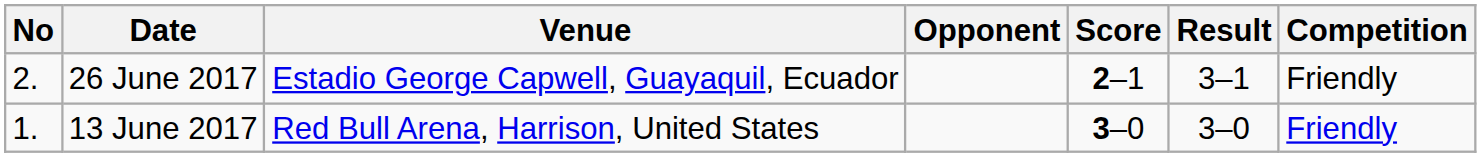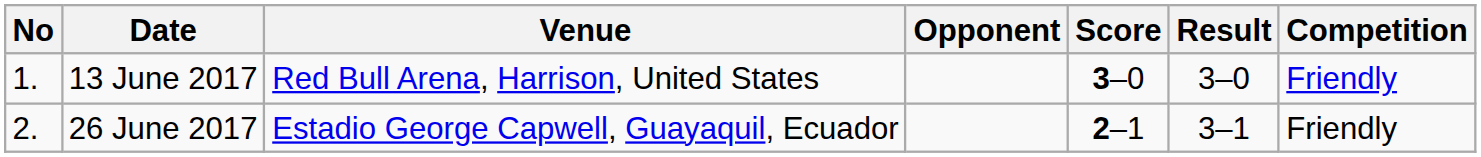rows swapped: 13 June 2017 <-> 26 June 2017
